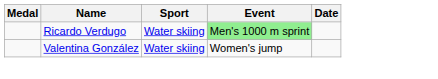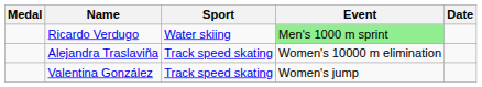+ row: Alejandra Traslaviña | Track speed skating | Women's 10000 m elimination
Valentina González | Sport: Water skiing -> Track speed skating
